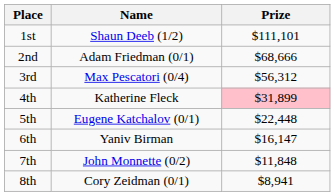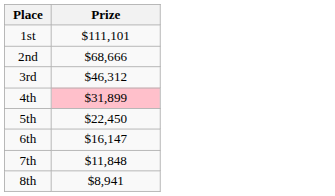- column: Name | Shaun Deeb (1/2) | Adam Friedman (0/1) | Max Pescatori (0/4) | Katherine Fleck | Eugene Katchalov (0/1) | Yaniv Birman | John Monnette (0/2) | Cory Zeidman (0/1)
3rd | Prize: $56,312 -> $46,312
5th | Prize: $22,448 -> $22,450
